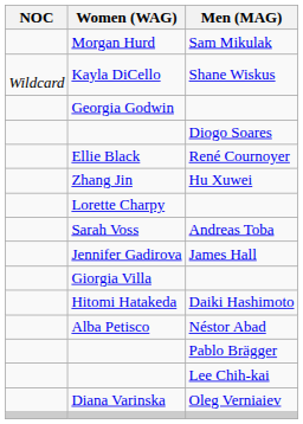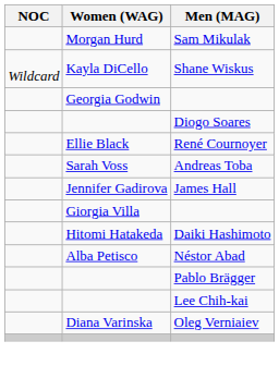- row: Zhang Jin | Hu Xuwei
- row: Lorette Charpy
